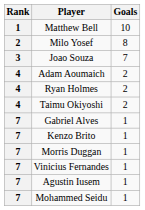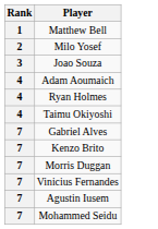- column: Goals | 10 | 8 | 7 | 2 | 2 | 2 | 1 | 1 | 1 | 1 | 1 | 1
